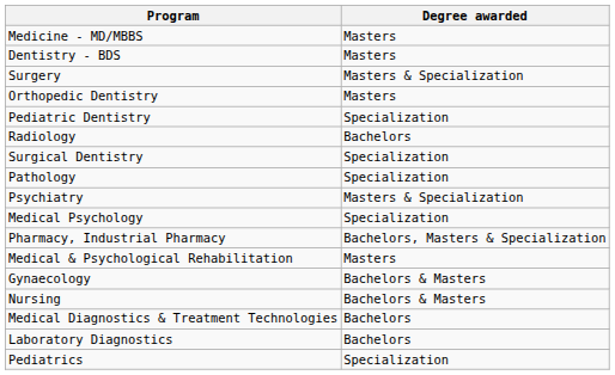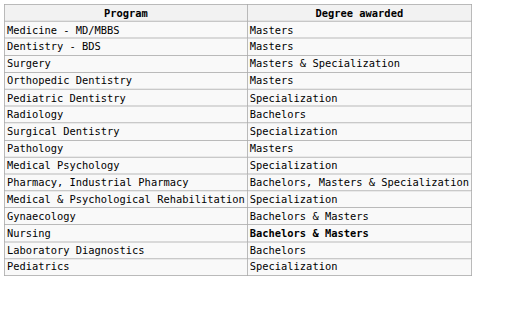Pathology | Degree awarded: Specialization -> Masters
- row: Psychiatry | Masters & Specialization
Medical & Psychological Rehabilitation | Degree awarded: Masters -> Specialization
Nursing | Degree awarded: normal -> bold
- row: Medical Diagnostics & Treatment Technologies | Bachelors
